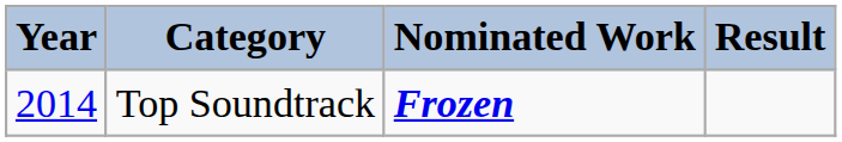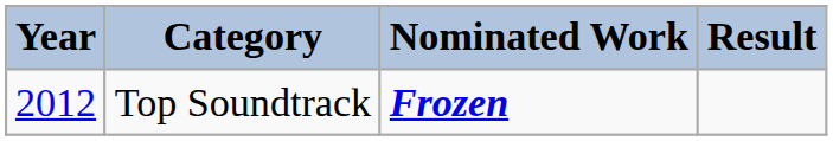Top Soundtrack | Year: 2014 -> 2012
